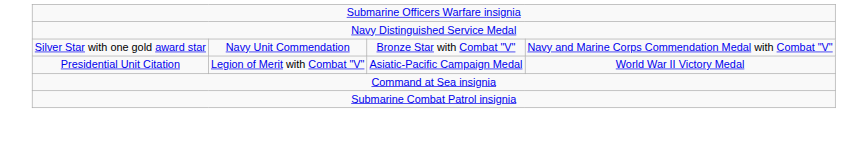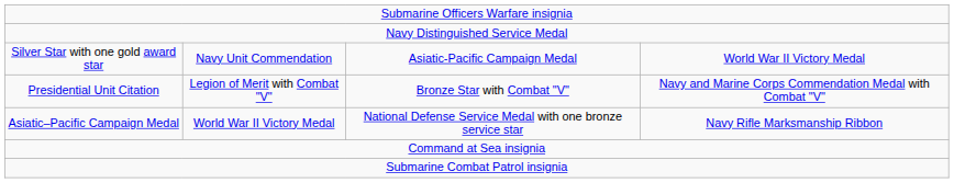Silver Star with one gold award star | column 3: Bronze Star with Combat "V" -> Asiatic-Pacific Campaign Medal
Silver Star with one gold award star | column 4: Navy and Marine Corps Commendation Medal with Combat "V" -> World War II Victory Medal
Presidential Unit Citation | column 3: Asiatic-Pacific Campaign Medal -> Bronze Star with Combat "V"
Presidential Unit Citation | column 4: World War II Victory Medal -> Navy and Marine Corps Commendation Medal with Combat "V"
+ row: Asiatic–Pacific Campaign Medal | World War II Victory Medal | National Defense Service Medal with one bronze service star | Navy Rifle Marksmanship Ribbon
